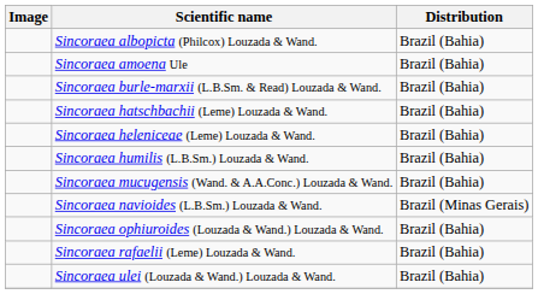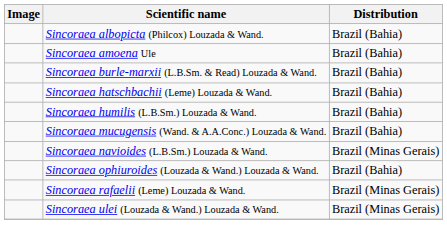- row: Sincoraea heleniceae (Leme) Louzada & Wand. | Brazil (Bahia)
Sincoraea rafaelii (Leme) Louzada & Wand. | Distribution: Brazil (Bahia) -> Brazil (Minas Gerais)
Sincoraea ulei (Louzada & Wand.) Louzada & Wand. | Distribution: Brazil (Bahia) -> Brazil (Minas Gerais)
